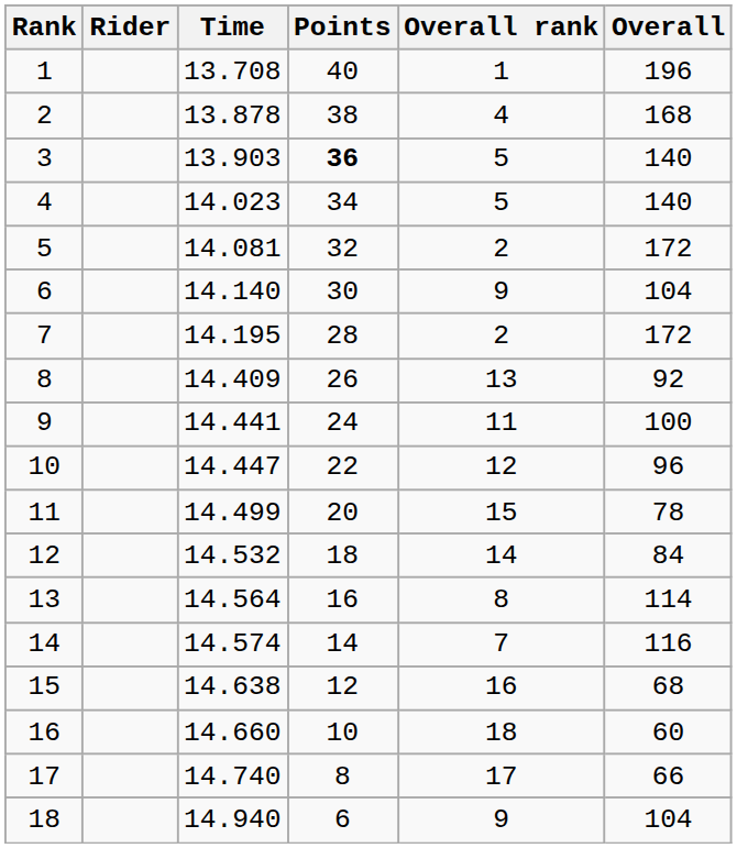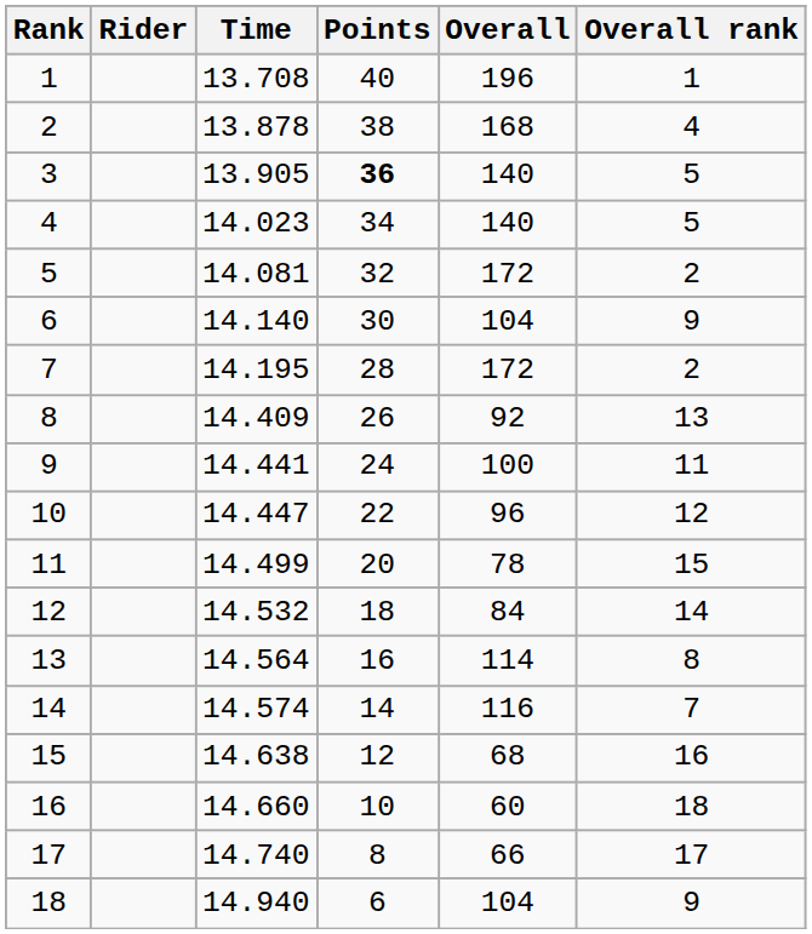columns swapped: Overall <-> Overall rank
3 | Time: 13.903 -> 13.905
